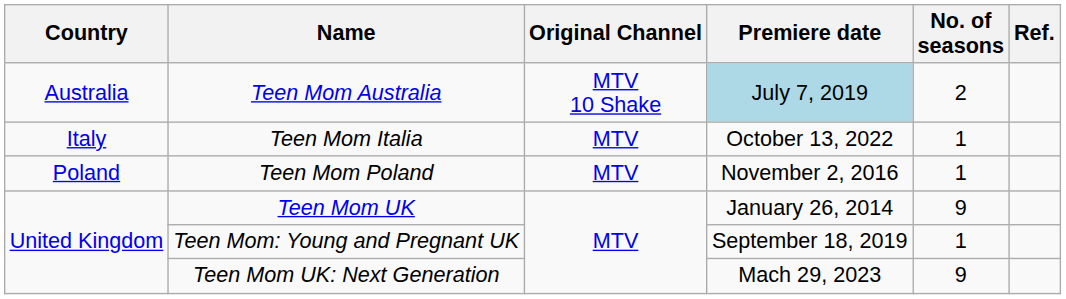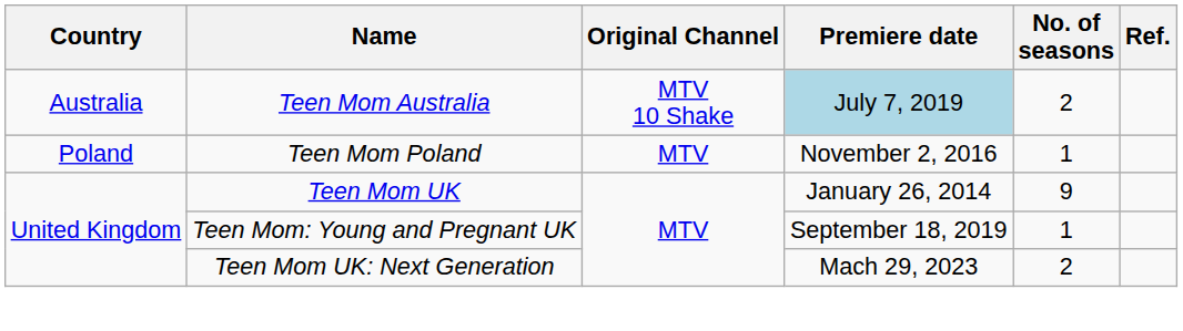- row: Italy | Teen Mom Italia | MTV | October 13, 2022 | 1
Teen Mom UK: Next Generation | No. of seasons: 9 -> 2
